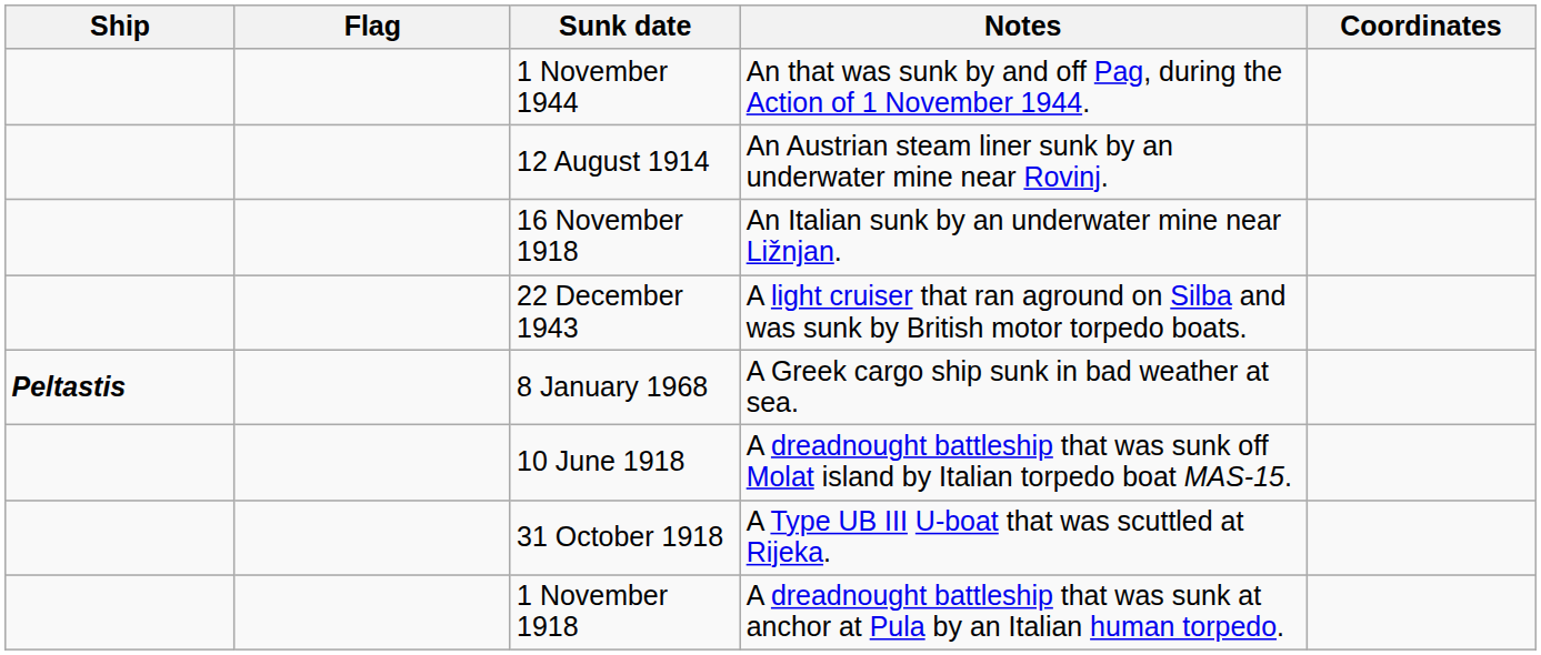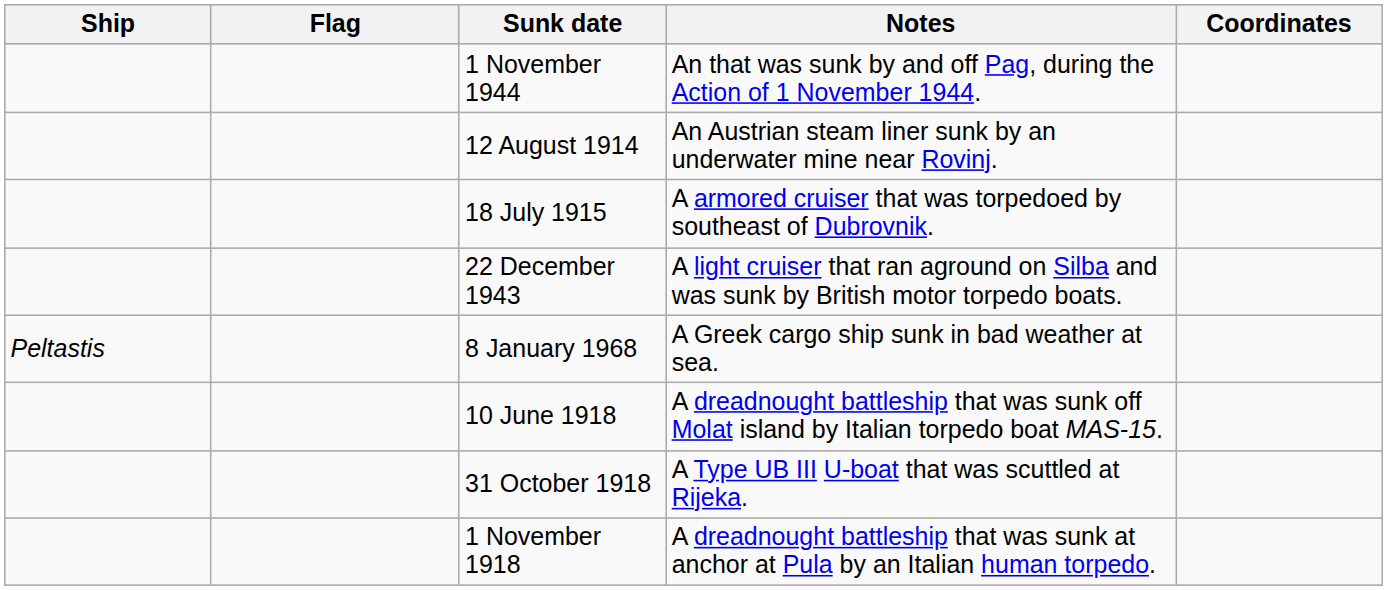- row: 16 November 1918 | An Italian sunk by an underwater mine near Ližnjan.
+ row: 18 July 1915 | A armored cruiser that was torpedoed by southeast of Dubrovnik.
8 January 1968 | Ship: bold -> normal
